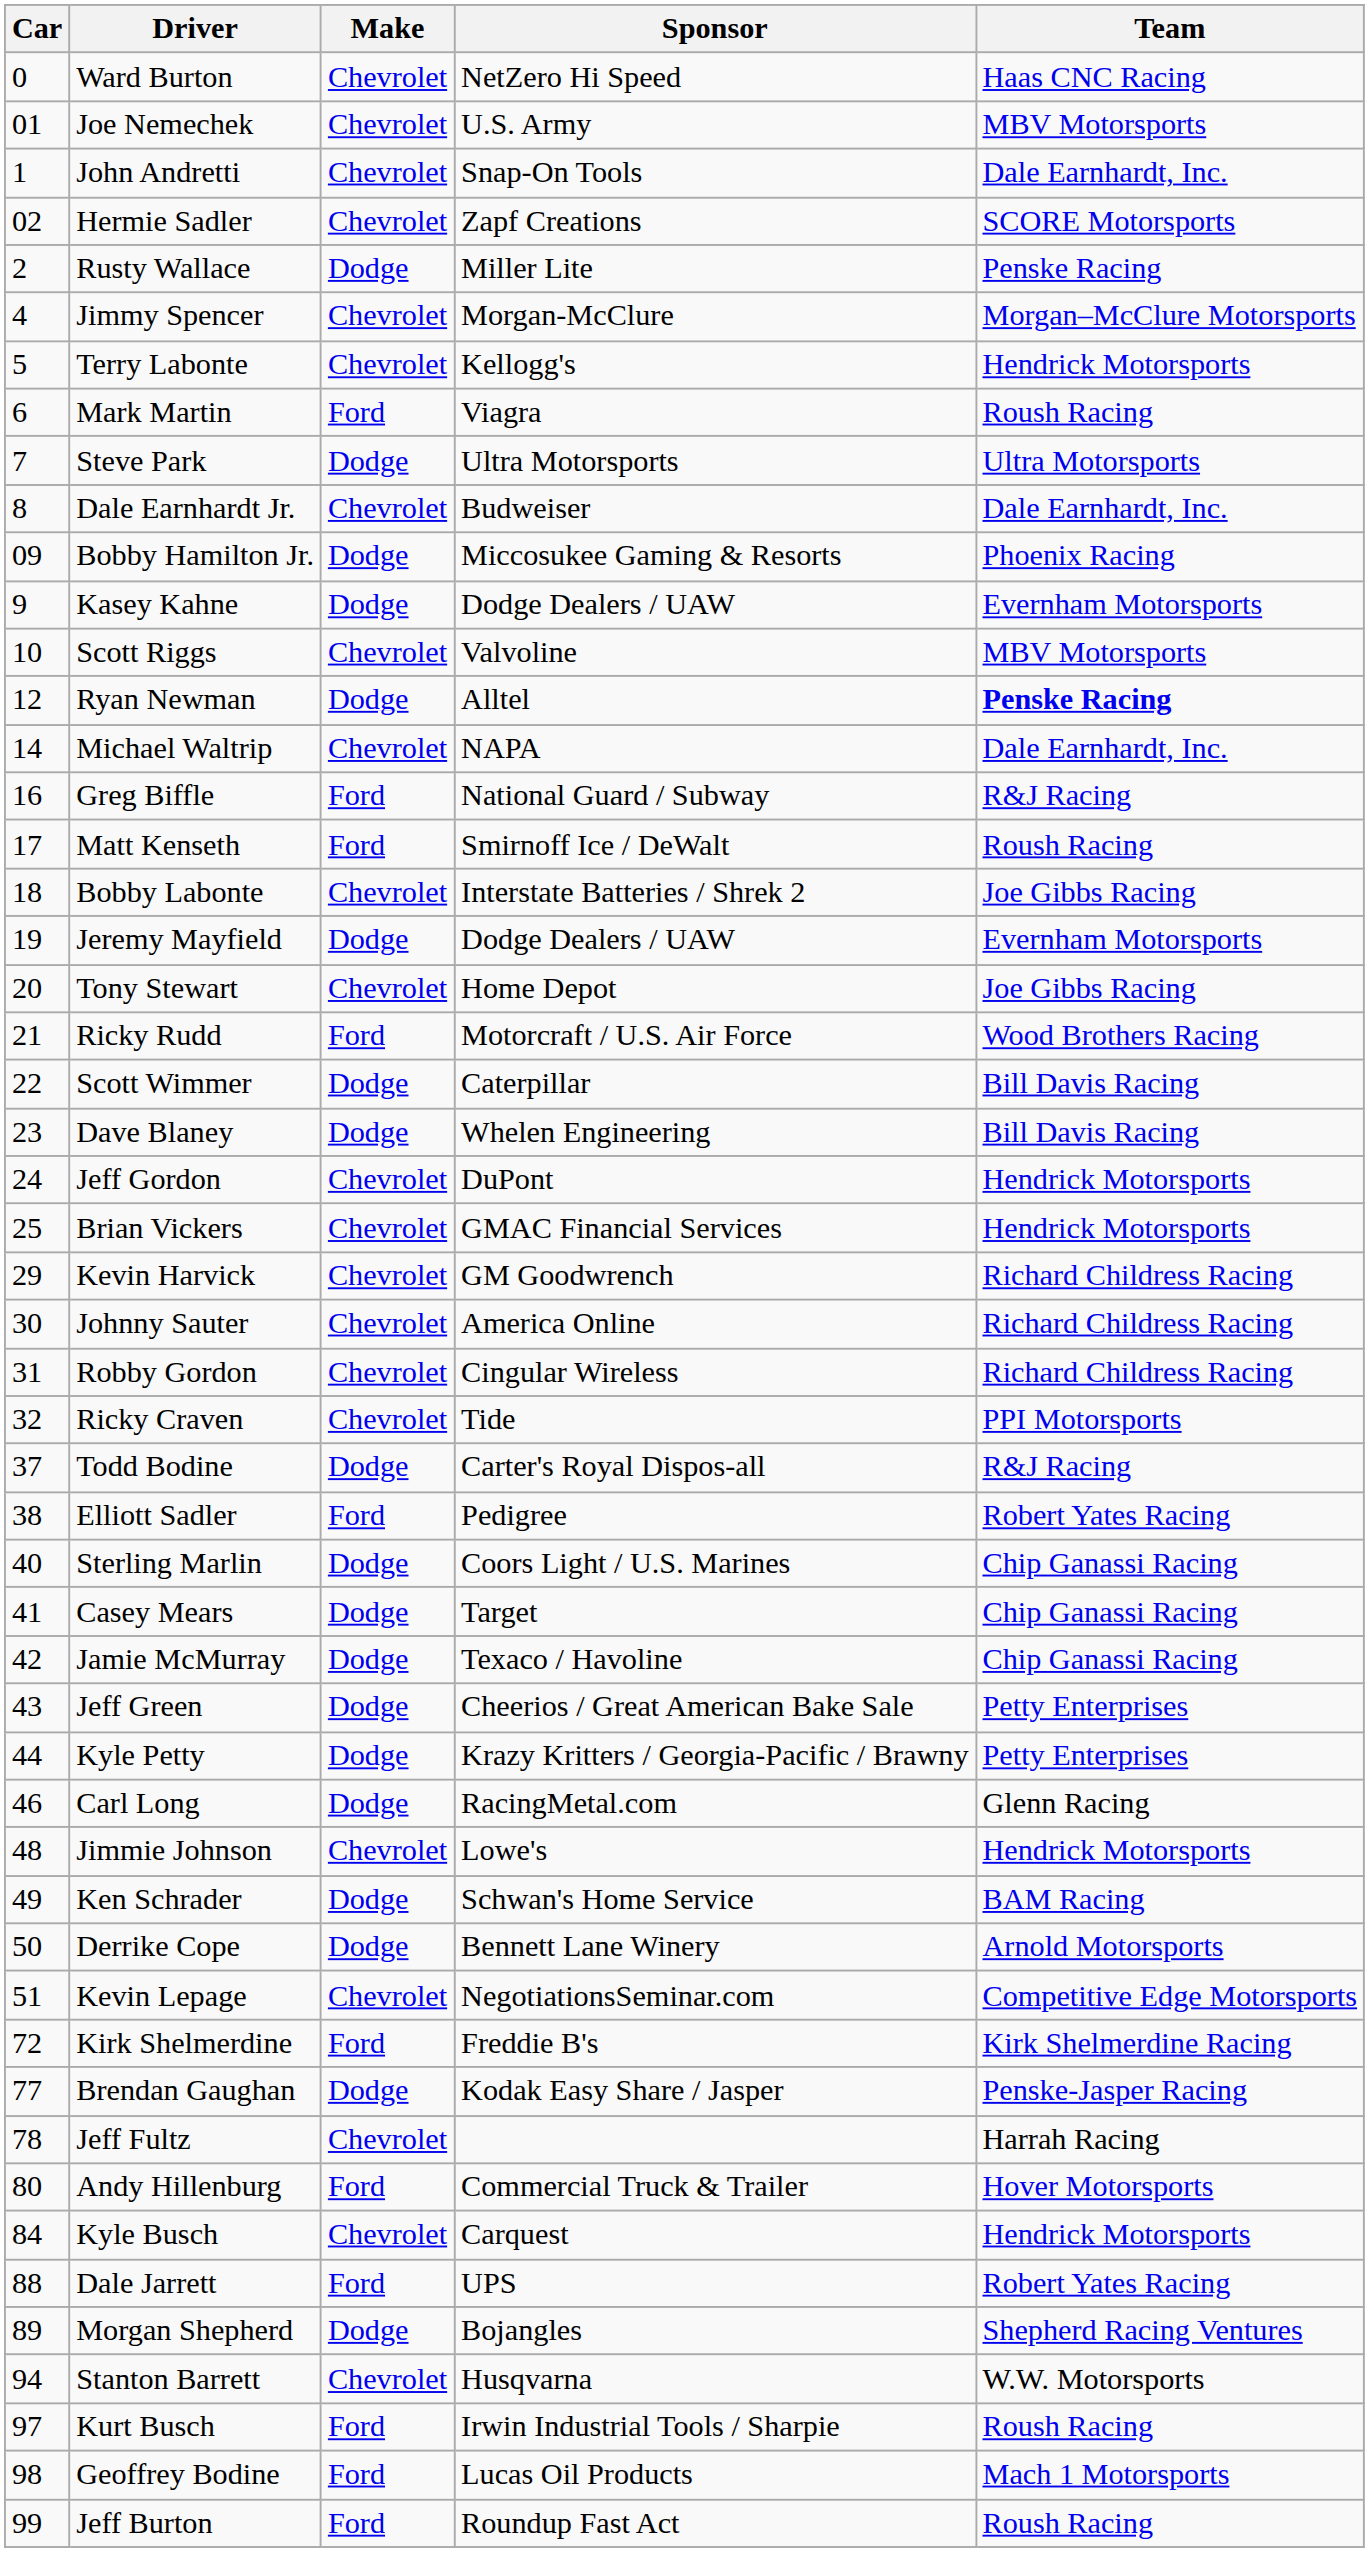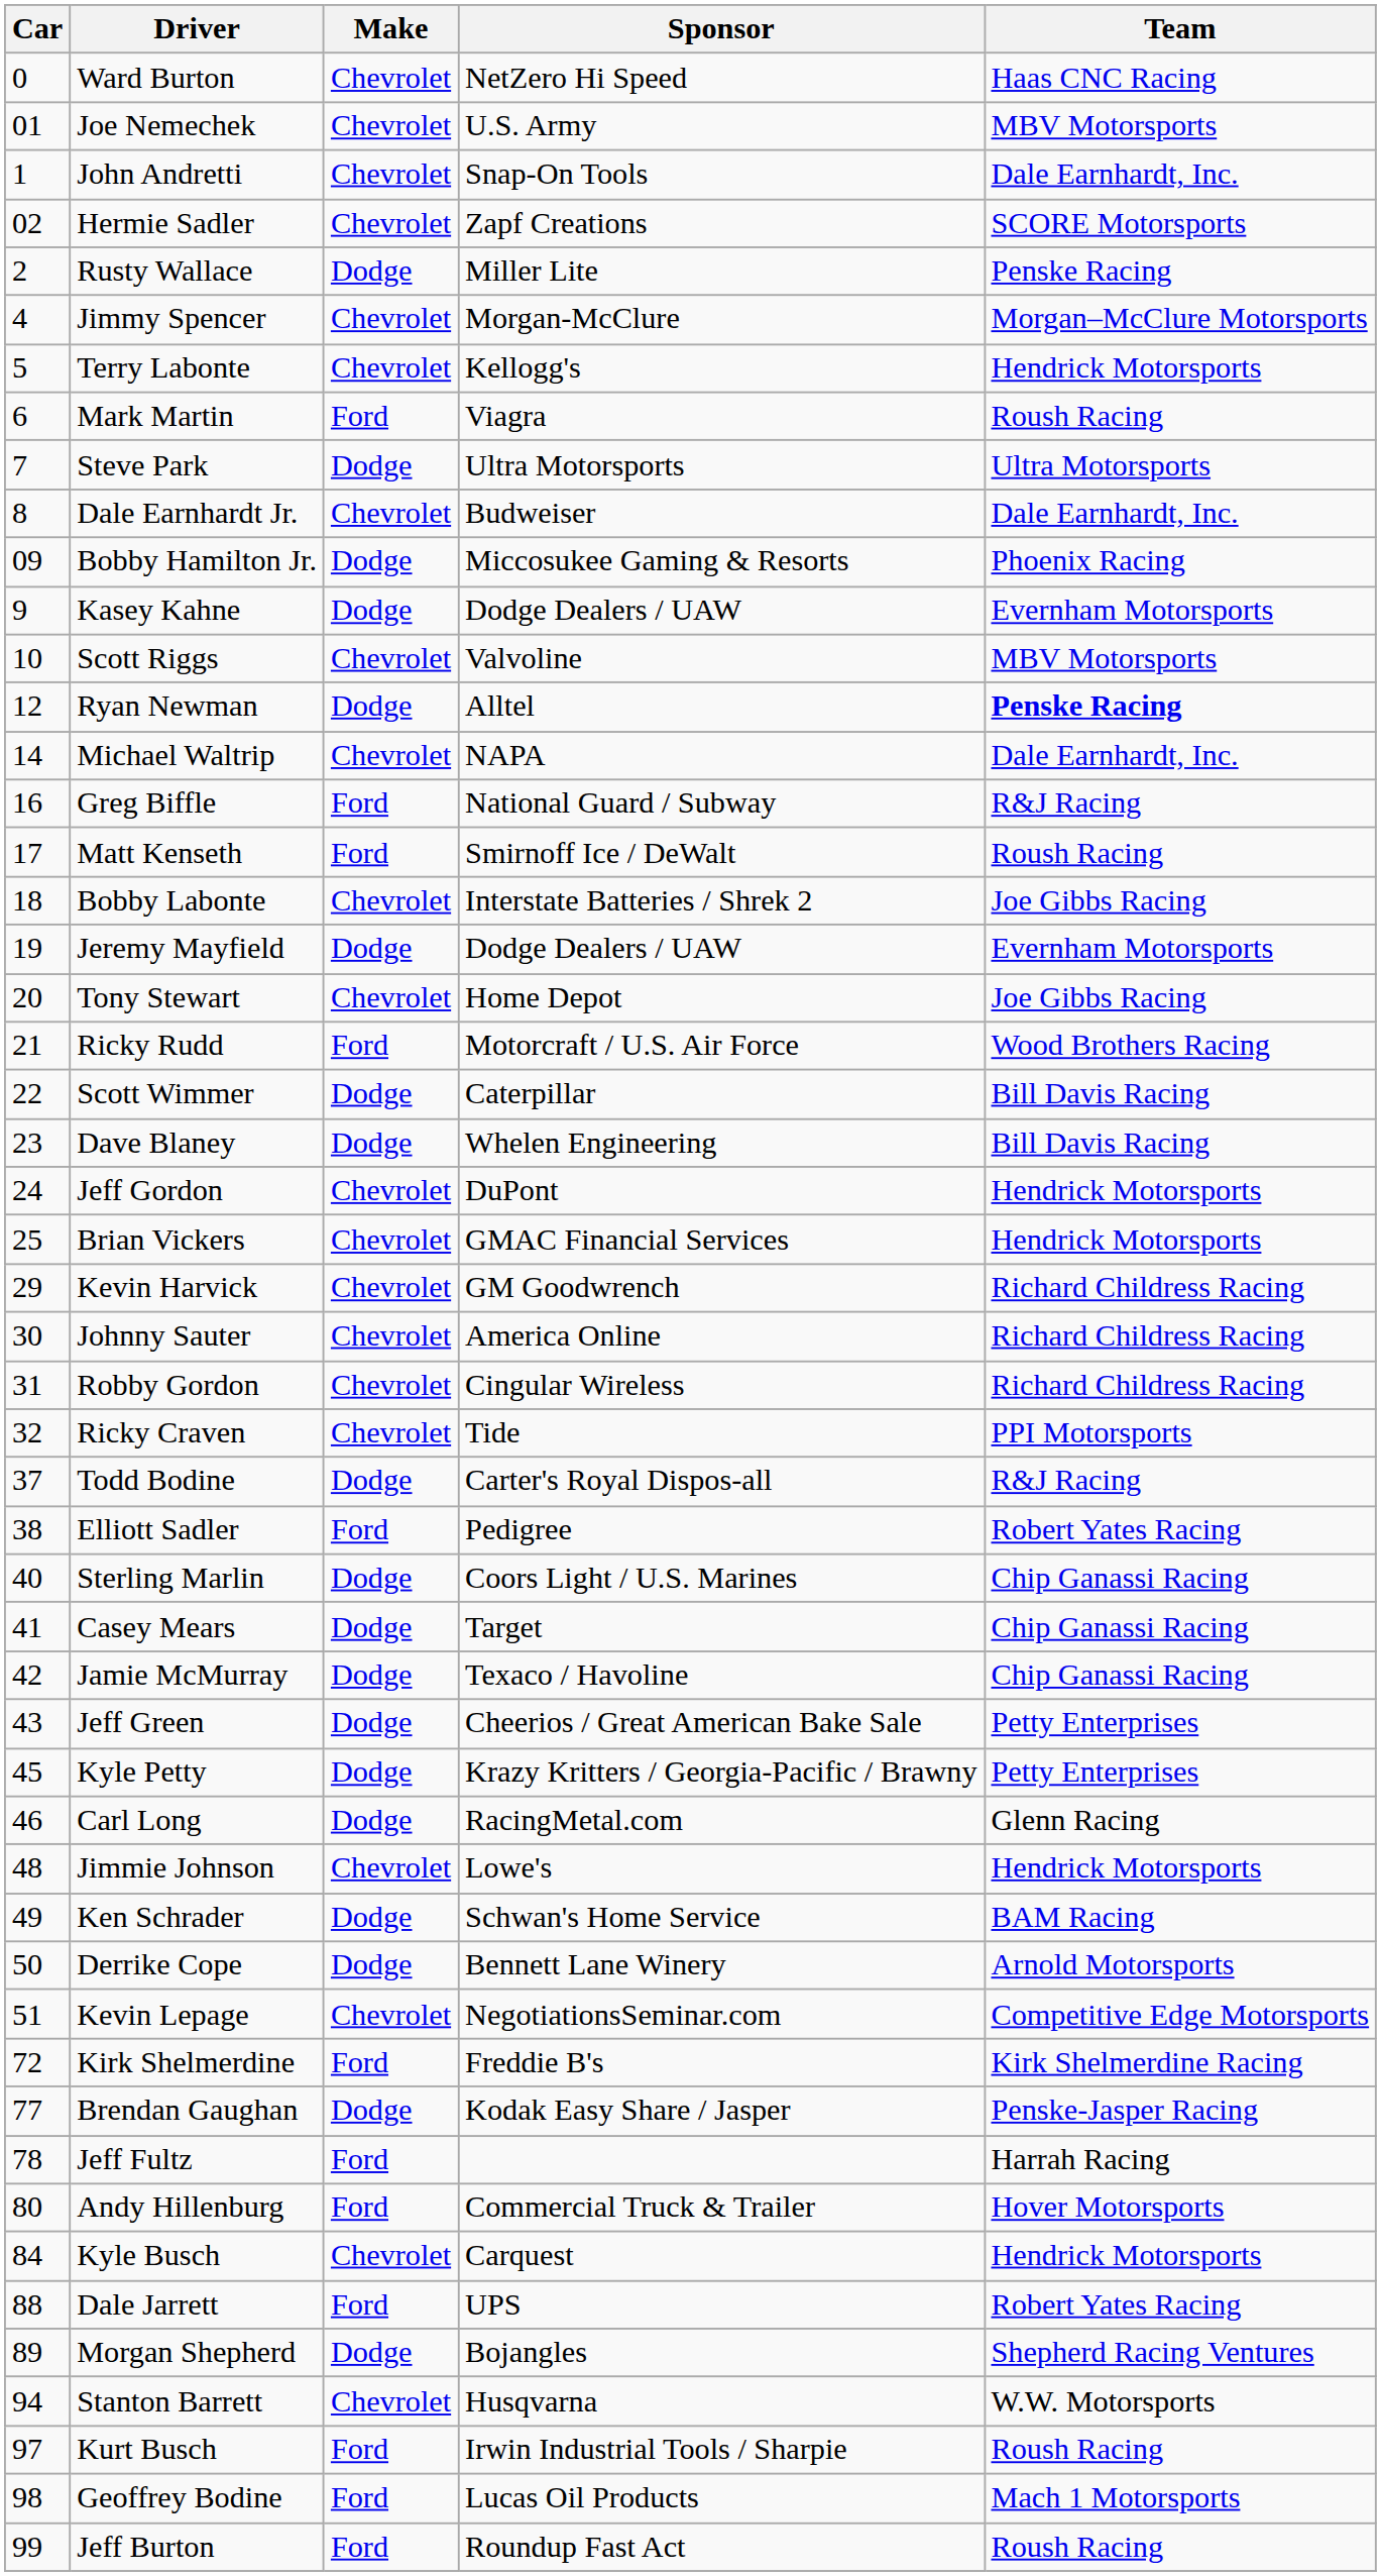Kyle Petty | Car: 44 -> 45
Jeff Fultz | Make: Chevrolet -> Ford
